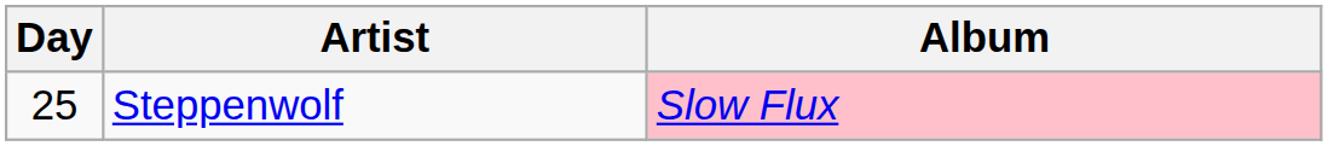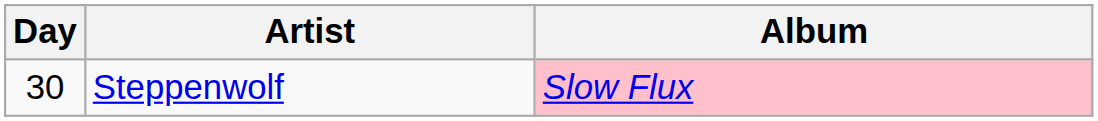Steppenwolf | Day: 25 -> 30
